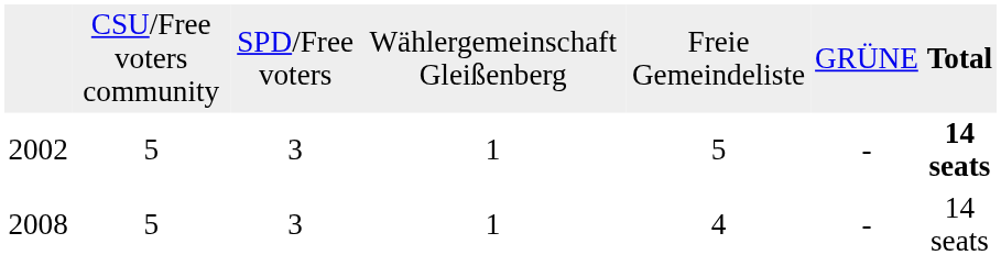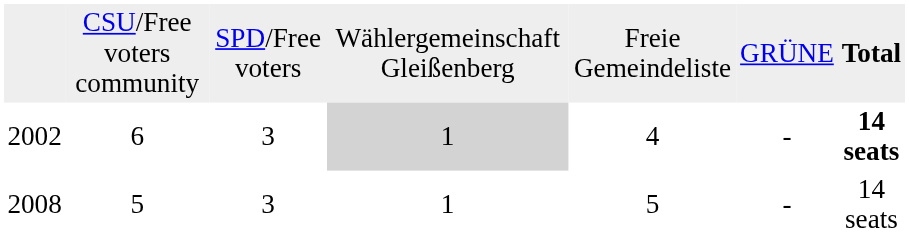2002 | column 2: 5 -> 6
2002 | column 4: no background -> lightgrey background
2002 | column 5: 5 -> 4
2008 | column 5: 4 -> 5
